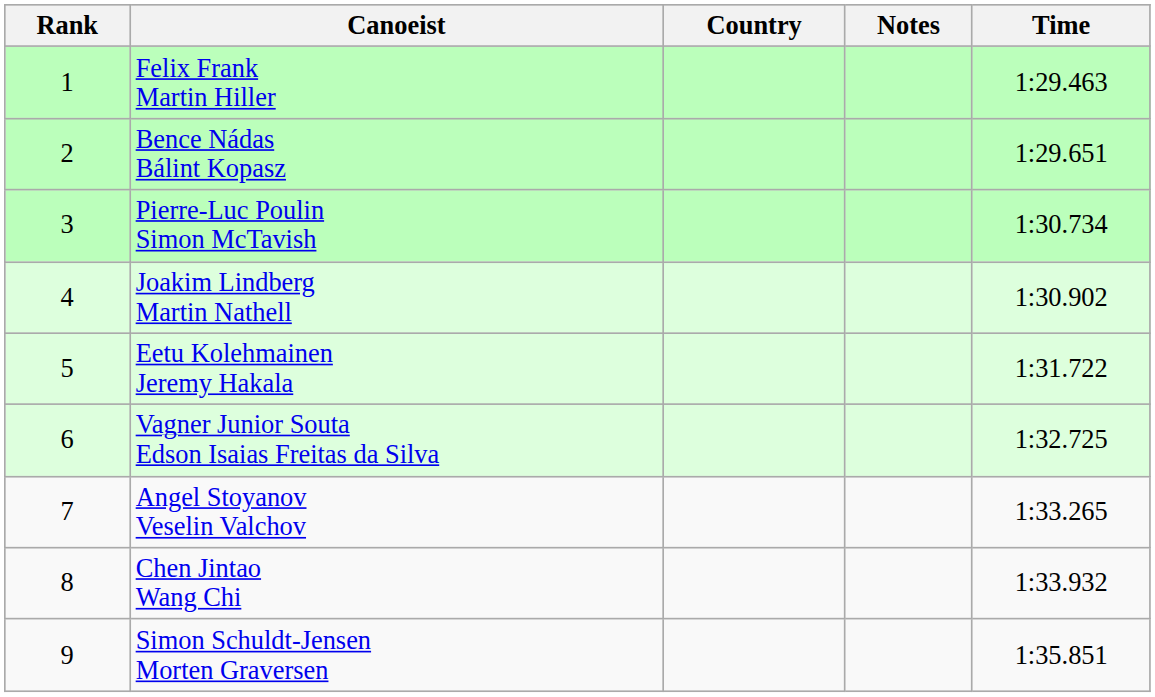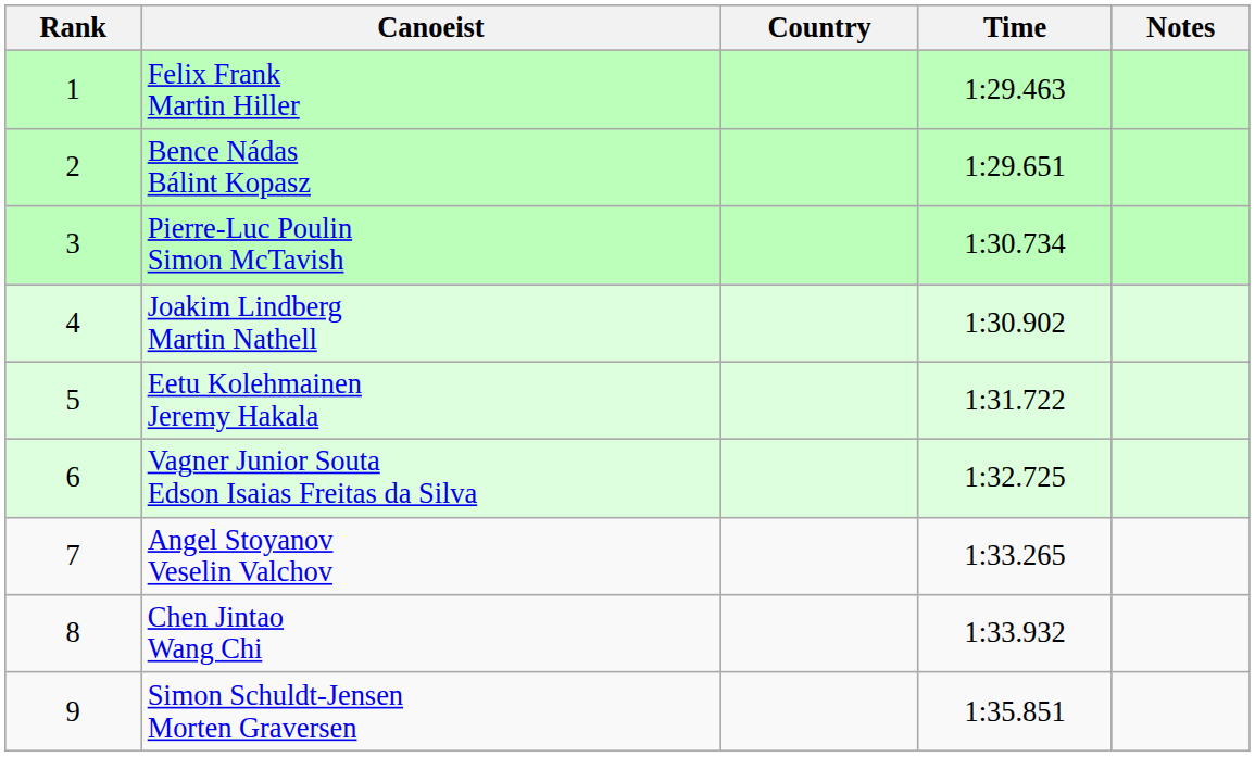columns swapped: Time <-> Notes
